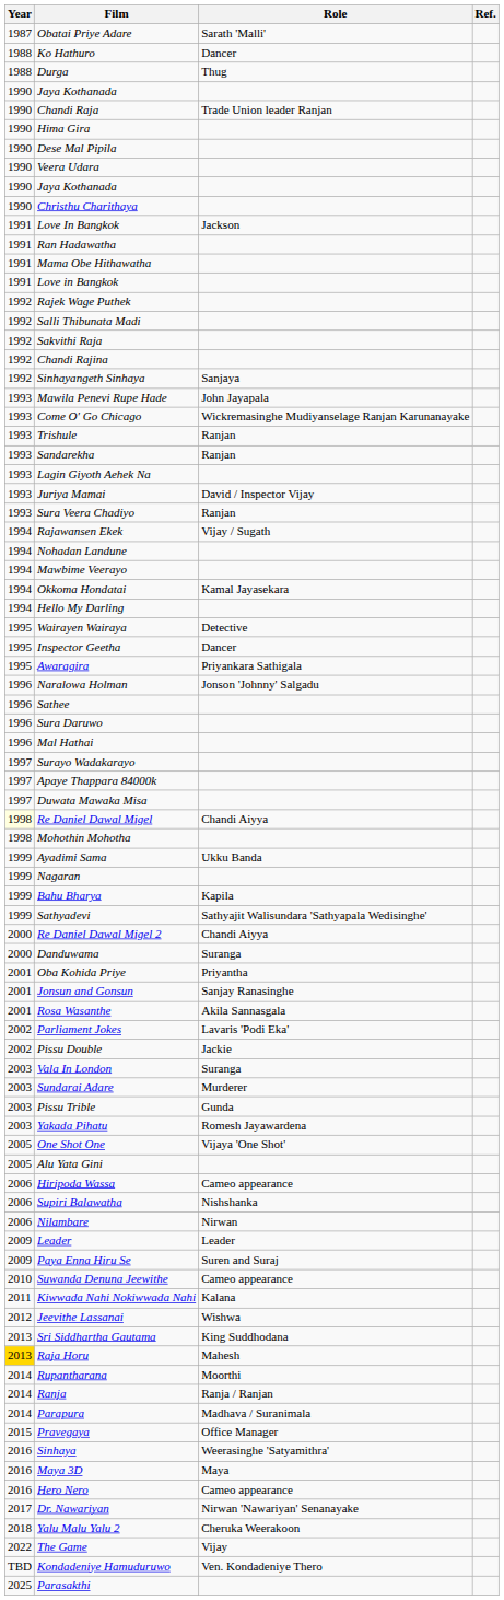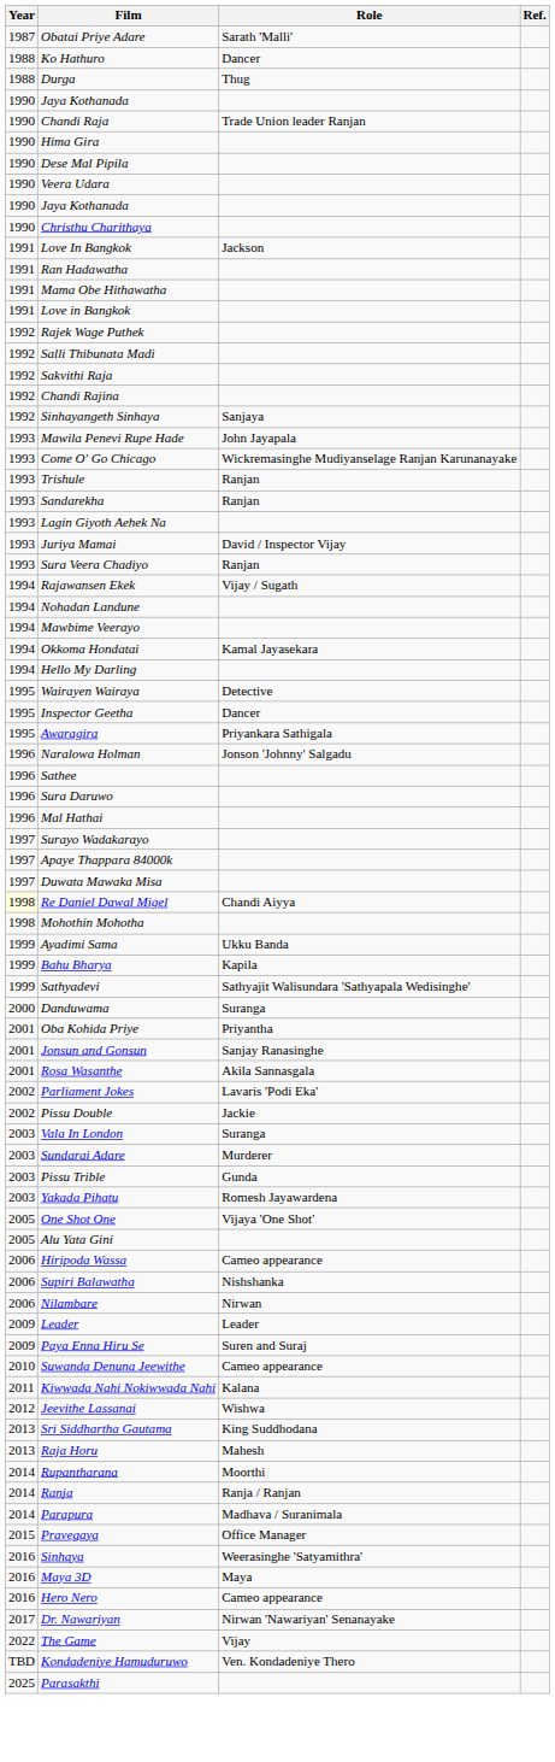- row: 1999 | Nagaran
- row: 2000 | Re Daniel Dawal Migel 2 | Chandi Aiyya
Raja Horu | Year: gold background -> no background
- row: 2018 | Yalu Malu Yalu 2 | Cheruka Weerakoon
